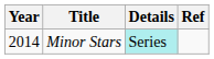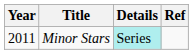Minor Stars | Year: 2014 -> 2011
